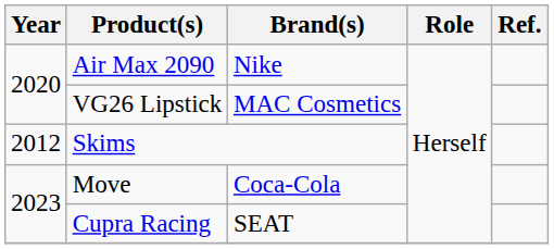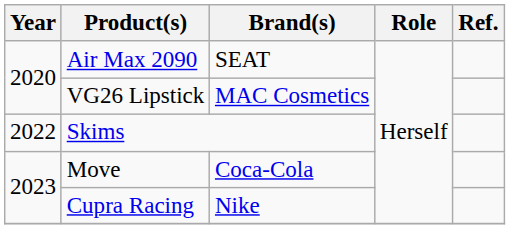Air Max 2090 | Brand(s): Nike -> SEAT
Skims | Year: 2012 -> 2022
Cupra Racing | Brand(s): SEAT -> Nike
